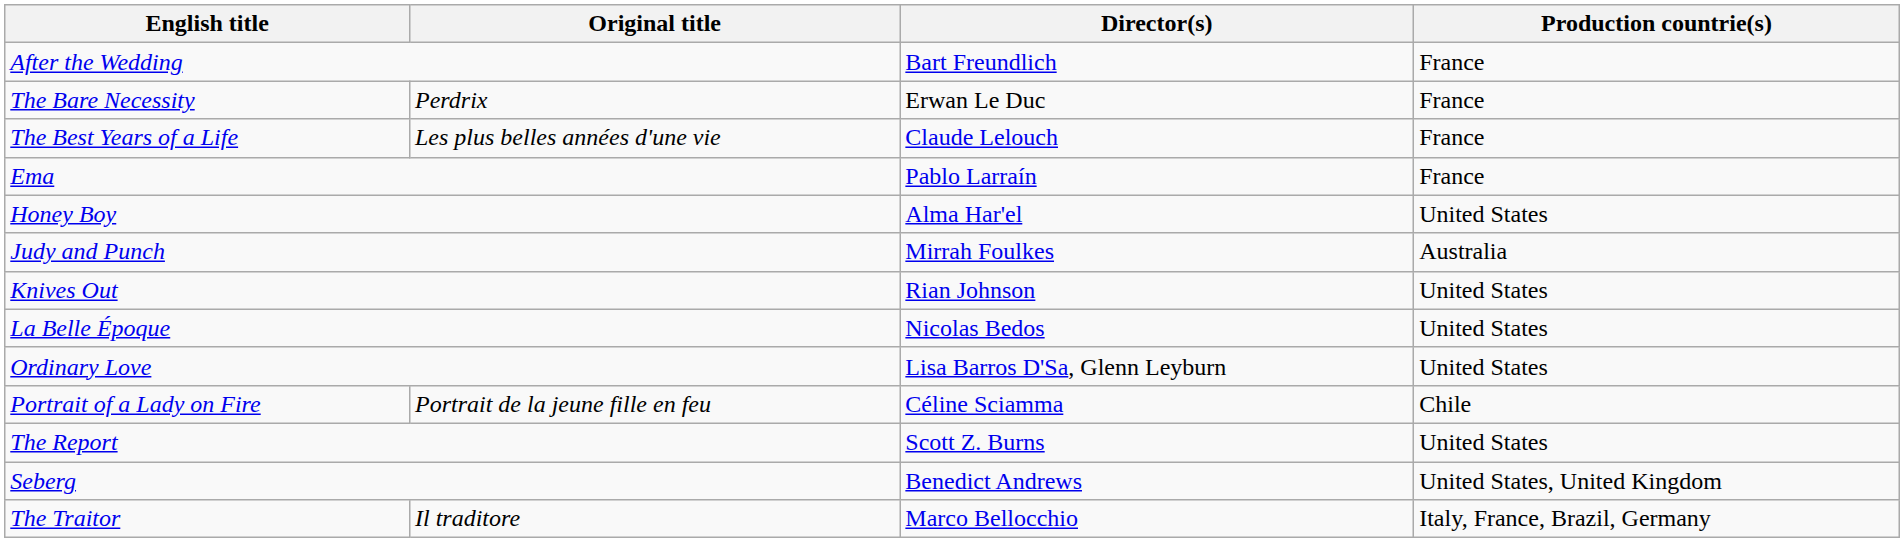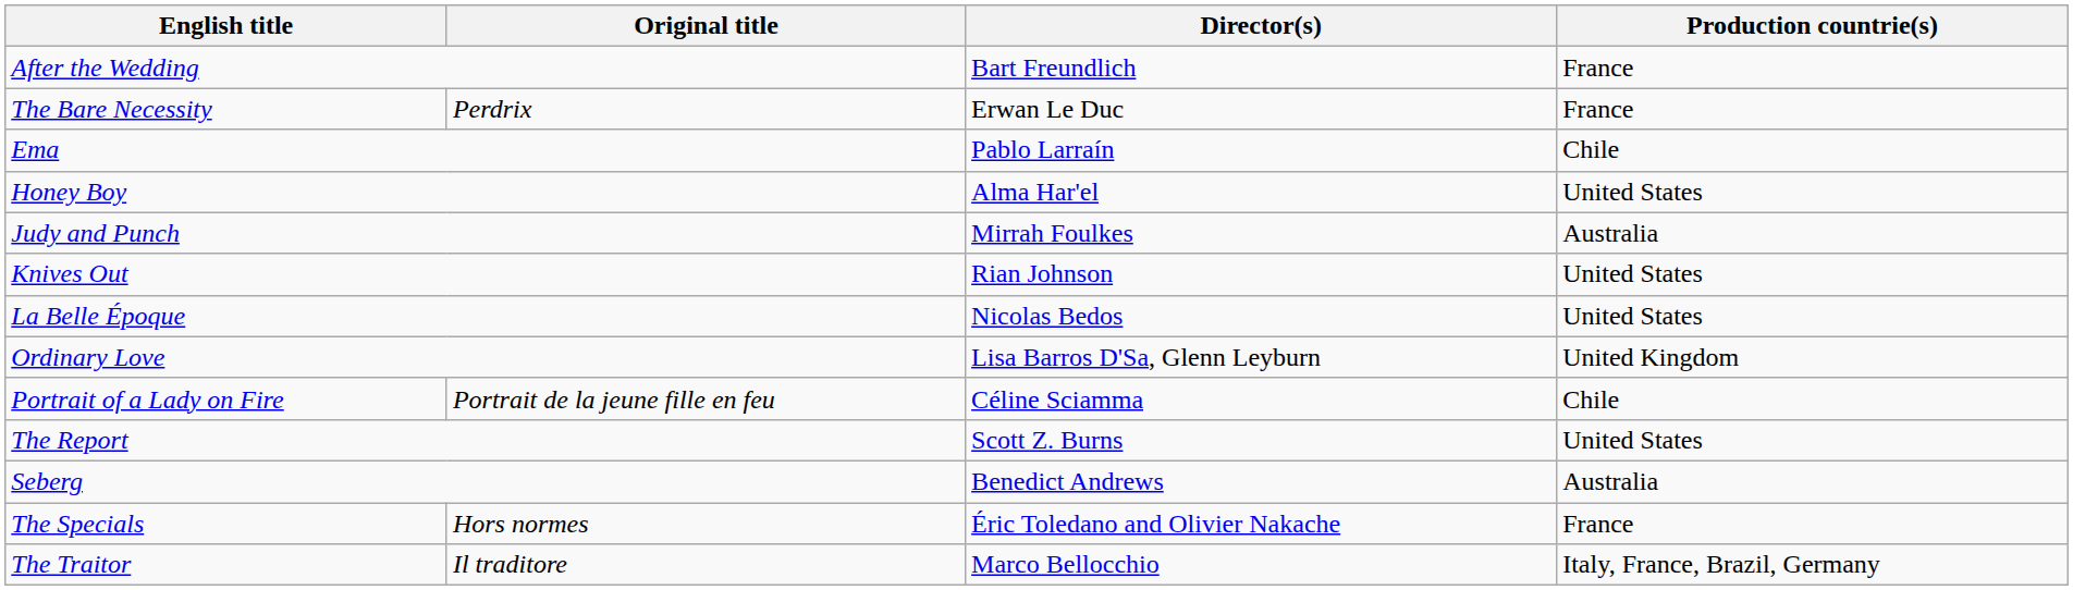- row: The Best Years of a Life | Les plus belles années d'une vie | Claude Lelouch | France
Ema | Production countrie(s): France -> Chile
Ordinary Love | Production countrie(s): United States -> United Kingdom
Seberg | Production countrie(s): United States, United Kingdom -> Australia
+ row: The Specials | Hors normes | Éric Toledano and Olivier Nakache | France
